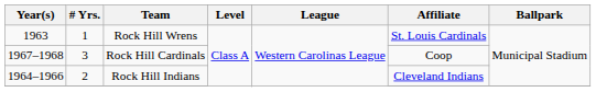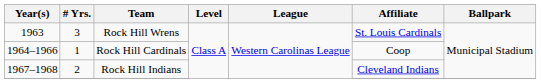Rock Hill Wrens | # Yrs.: 1 -> 3
Rock Hill Cardinals | Year(s): 1967–1968 -> 1964–1966
Rock Hill Cardinals | # Yrs.: 3 -> 1
Rock Hill Indians | Year(s): 1964–1966 -> 1967–1968
